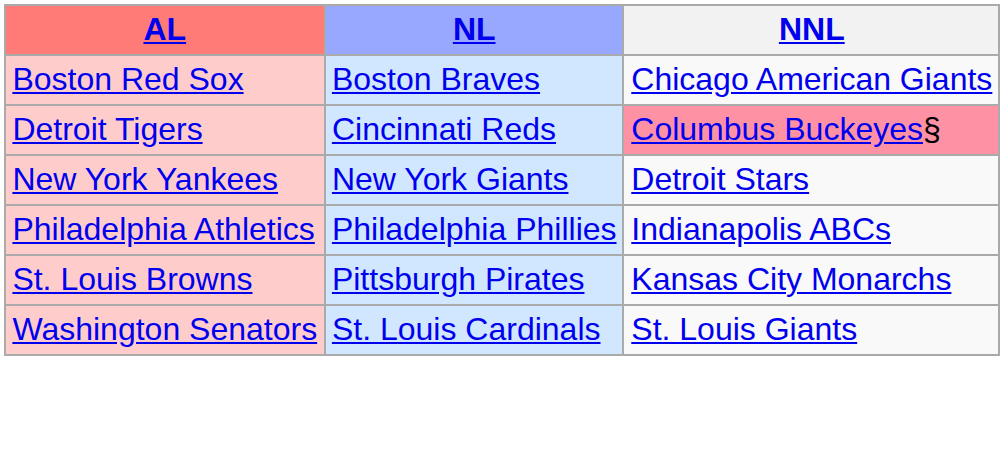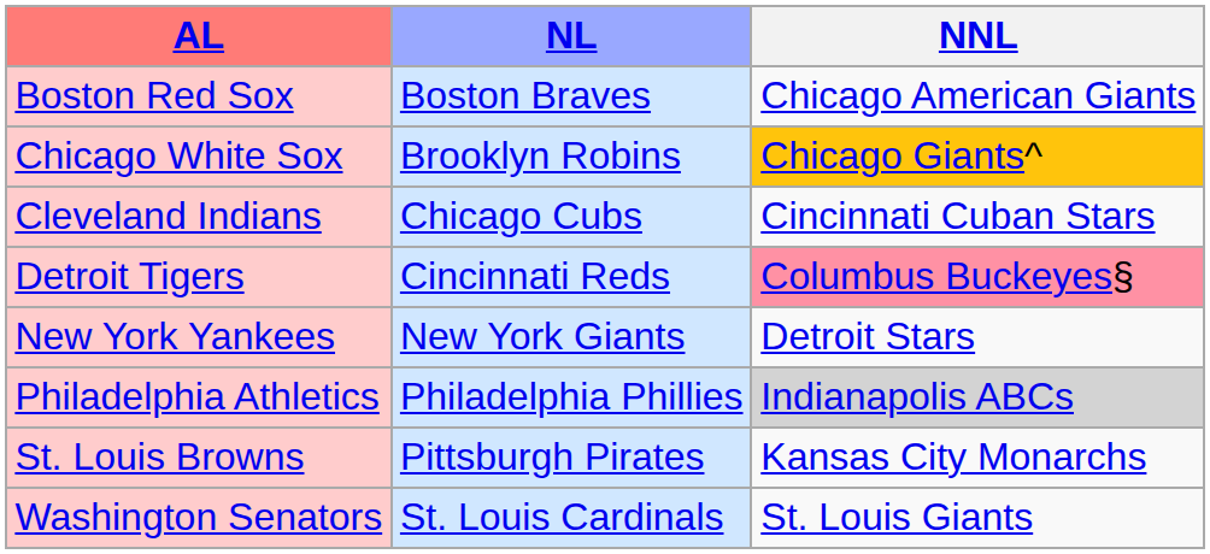+ row: Chicago White Sox | Brooklyn Robins | Chicago Giants^
+ row: Cleveland Indians | Chicago Cubs | Cincinnati Cuban Stars
Philadelphia Athletics | NNL: no background -> lightgrey background
